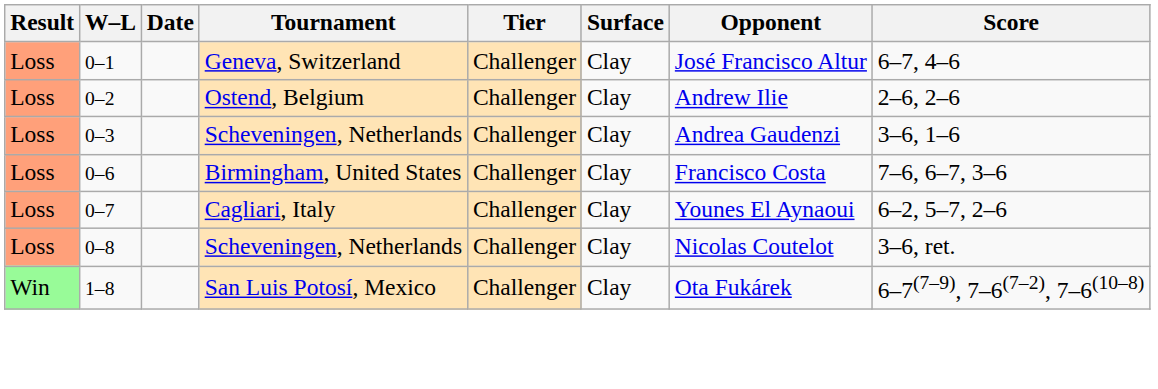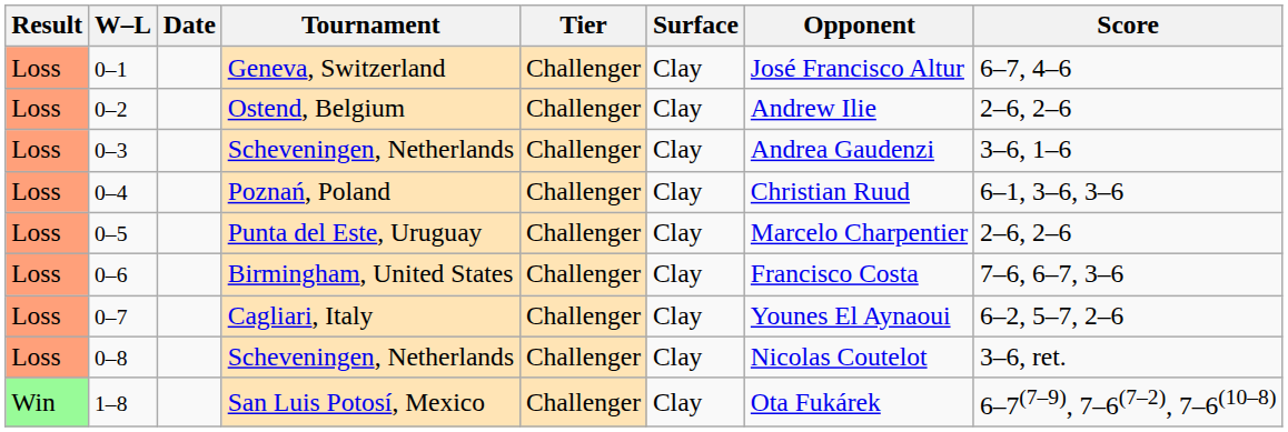+ row: Loss | 0–4 | Poznań, Poland | Challenger | Clay | Christian Ruud | 6–1, 3–6, 3–6
+ row: Loss | 0–5 | Punta del Este, Uruguay | Challenger | Clay | Marcelo Charpentier | 2–6, 2–6
